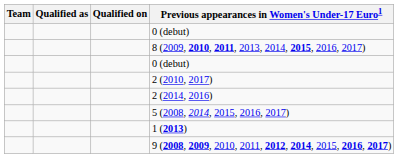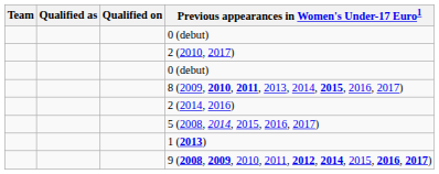rows swapped: 2 (2010, 2017) <-> 8 (2009, 2010, 2011, 2013, 2014, 2015, 2016, 2017)
